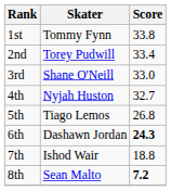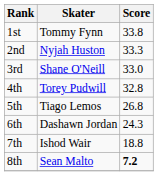2nd | Skater: Torey Pudwill -> Nyjah Huston
2nd | Score: 33.4 -> 33.3
4th | Skater: Nyjah Huston -> Torey Pudwill
4th | Score: 32.7 -> 32.8
6th | Score: bold -> normal
